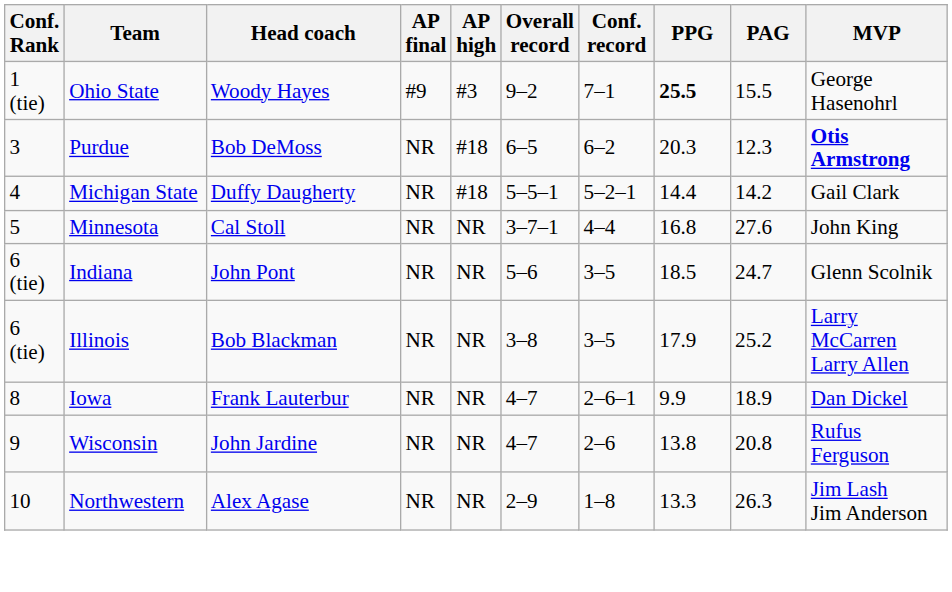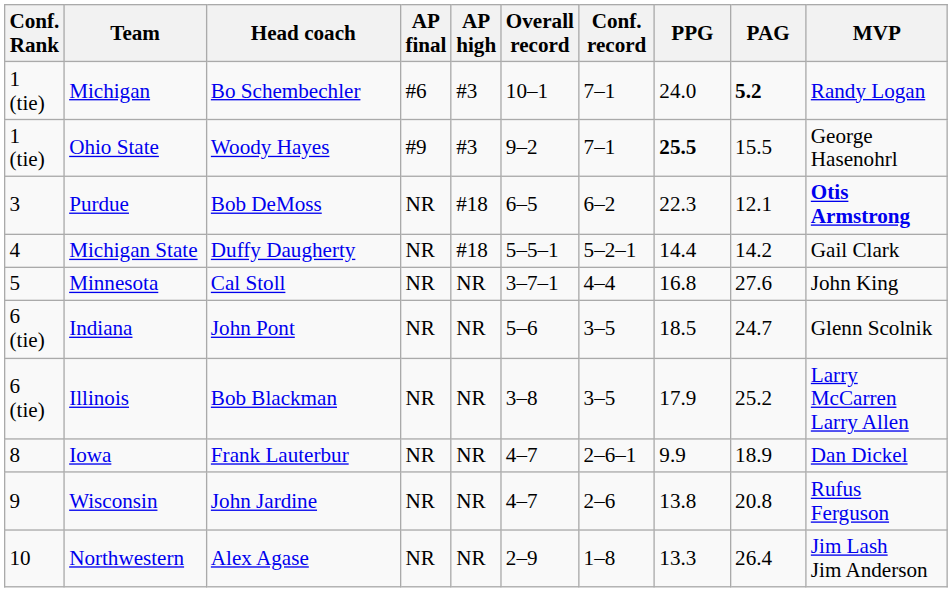+ row: 1 (tie) | Michigan | Bo Schembechler | #6 | #3 | 10–1 | 7–1 | 24.0 | 5.2 | Randy Logan
Purdue | PPG: 20.3 -> 22.3
Purdue | PAG: 12.3 -> 12.1
Northwestern | PAG: 26.3 -> 26.4
